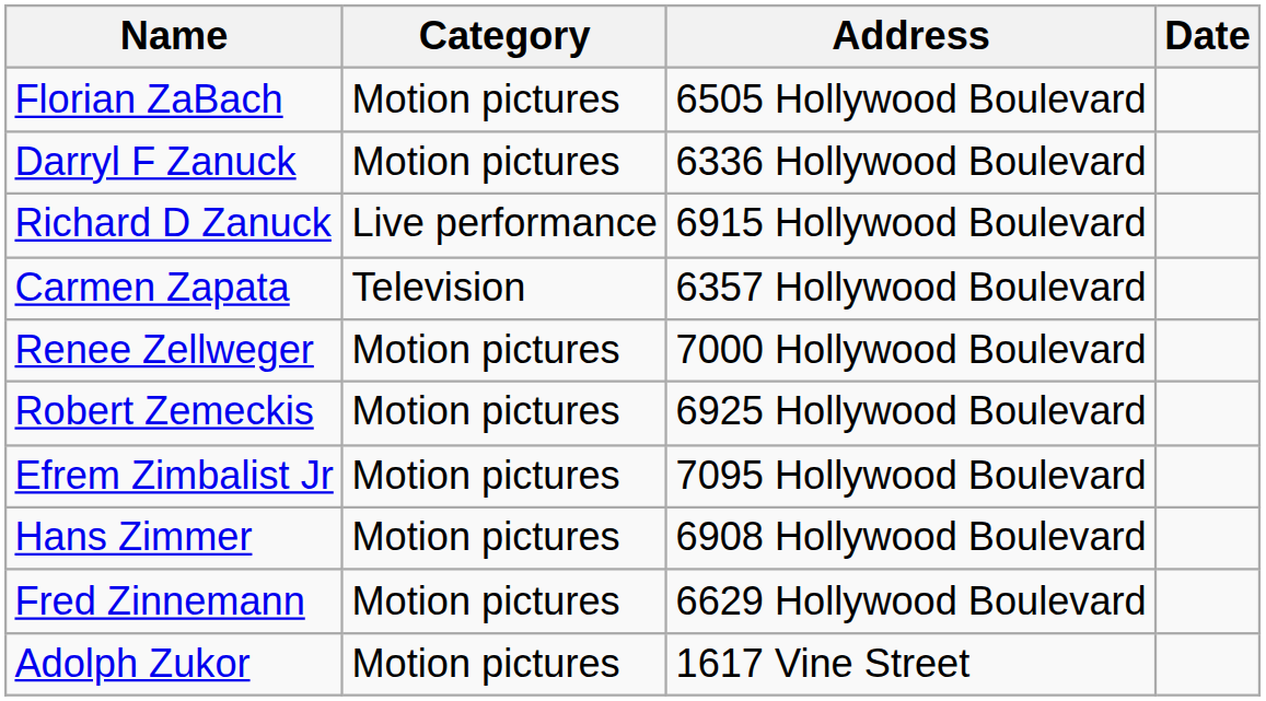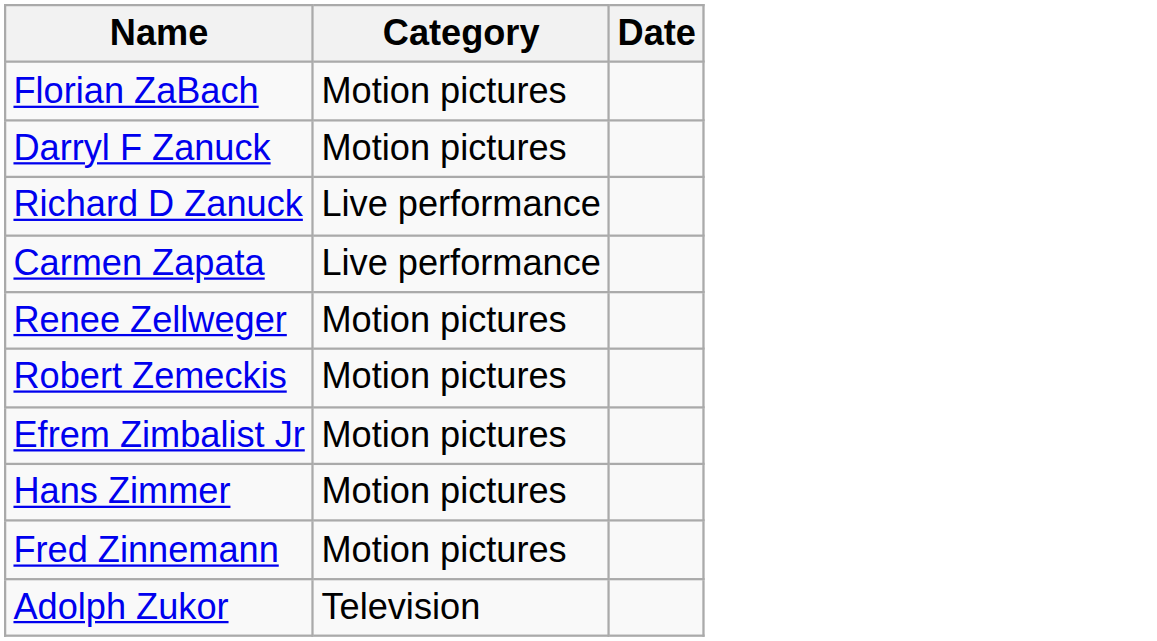- column: Address | 6505 Hollywood Boulevard | 6336 Hollywood Boulevard | 6915 Hollywood Boulevard | 6357 Hollywood Boulevard | 7000 Hollywood Boulevard | 6925 Hollywood Boulevard | 7095 Hollywood Boulevard | 6908 Hollywood Boulevard | 6629 Hollywood Boulevard | 1617 Vine Street
Carmen Zapata | Category: Television -> Live performance
Adolph Zukor | Category: Motion pictures -> Television
